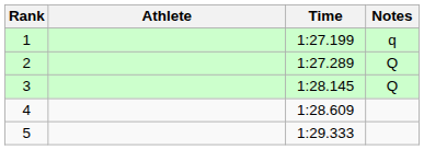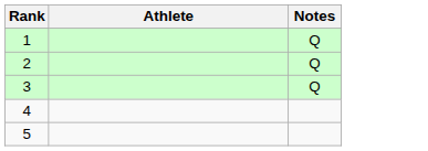- column: Time | 1:27.199 | 1:27.289 | 1:28.145 | 1:28.609 | 1:29.333
1 | Notes: q -> Q
